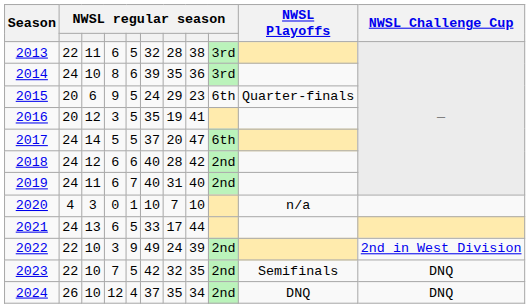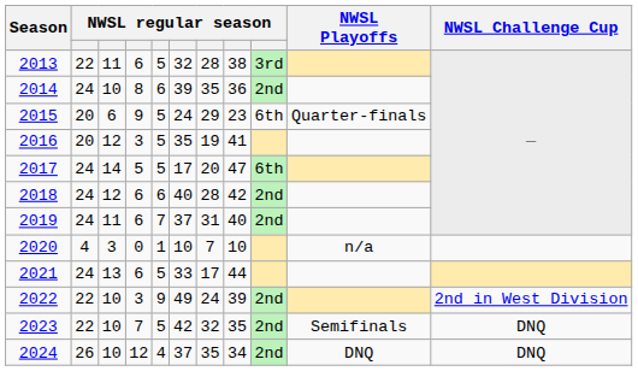2014 | column 9: 3rd -> 2nd
2017 | column 6: 37 -> 17
2019 | column 6: 40 -> 37
